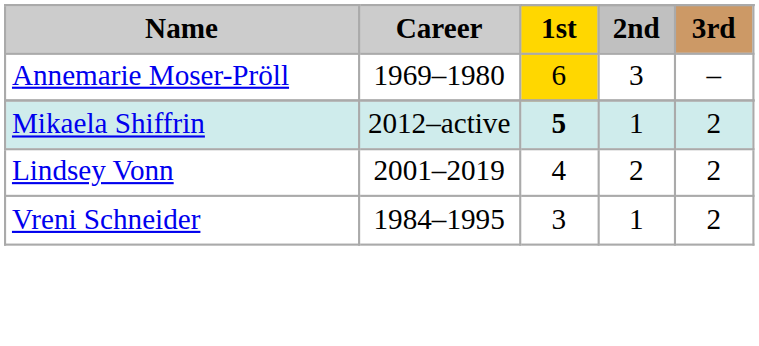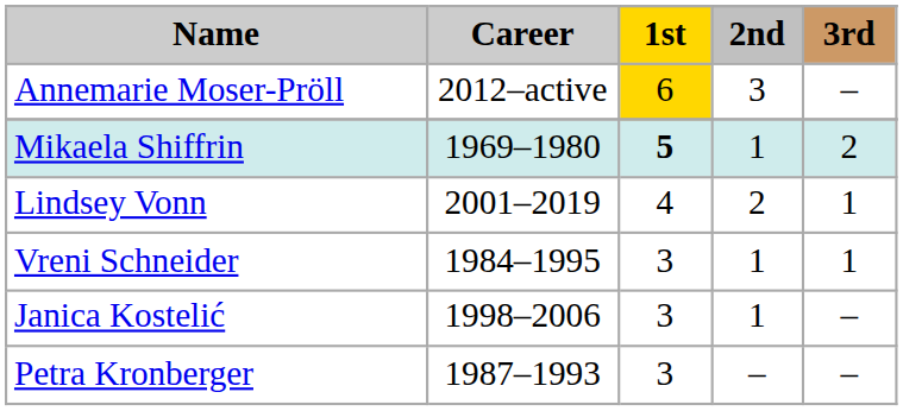Annemarie Moser-Pröll | Career: 1969–1980 -> 2012–active
Mikaela Shiffrin | Career: 2012–active -> 1969–1980
Lindsey Vonn | 3rd: 2 -> 1
Vreni Schneider | 3rd: 2 -> 1
+ row: Janica Kostelić | 1998–2006 | 3 | 1 | –
+ row: Petra Kronberger | 1987–1993 | 3 | – | –
